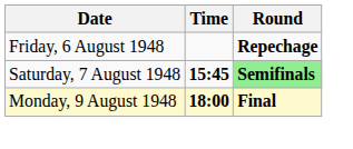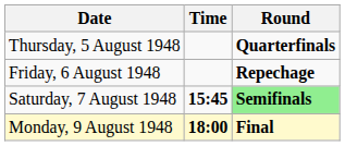+ row: Thursday, 5 August 1948 | Quarterfinals
